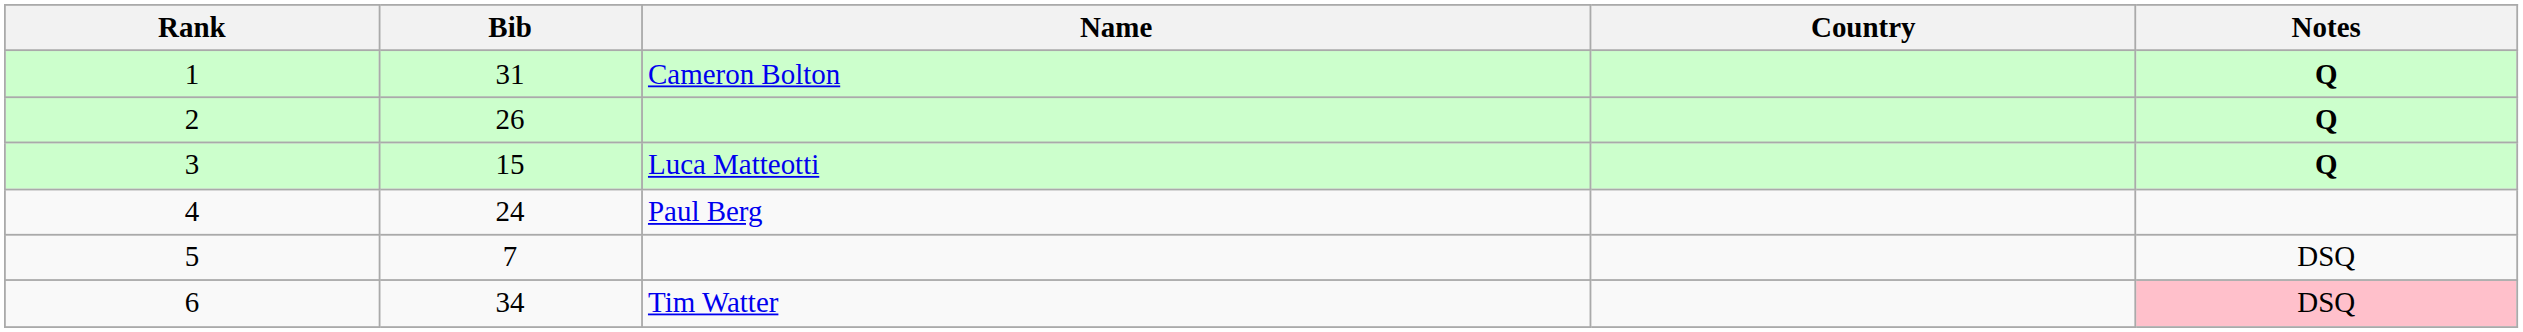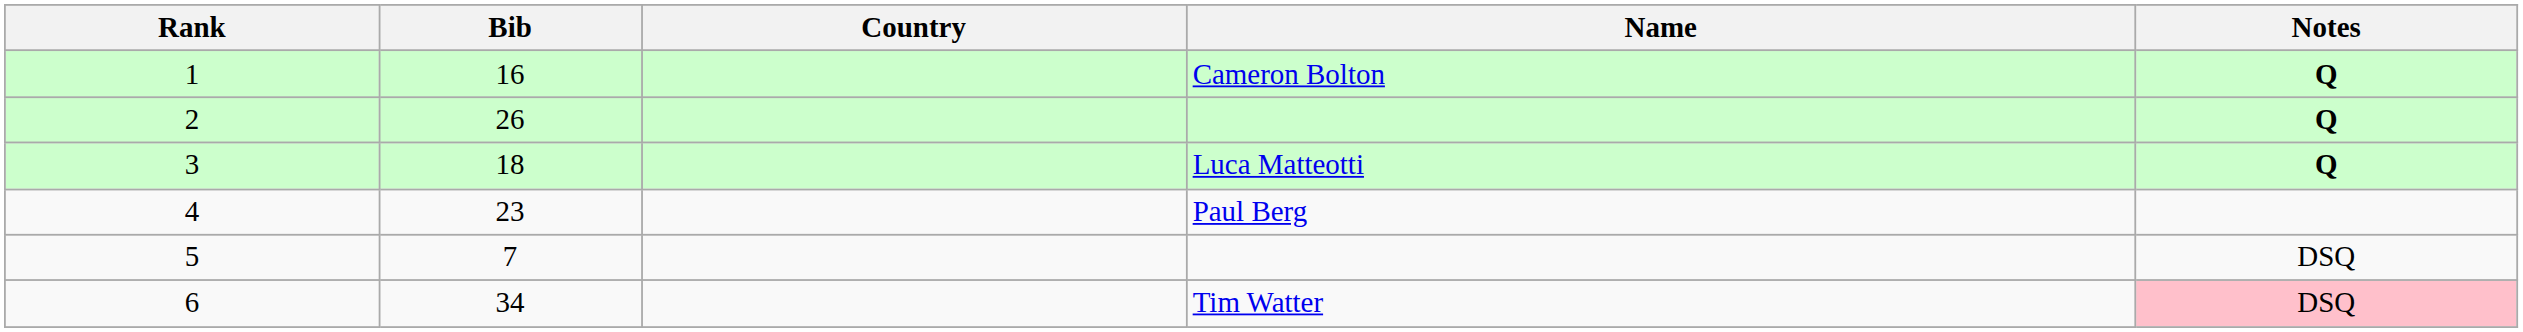columns swapped: Name <-> Country
1 | Bib: 31 -> 16
3 | Bib: 15 -> 18
4 | Bib: 24 -> 23
